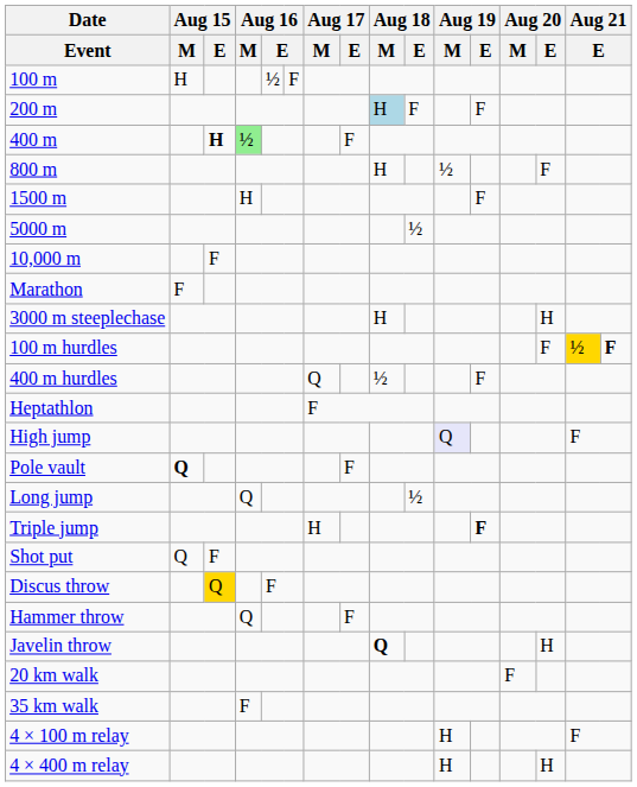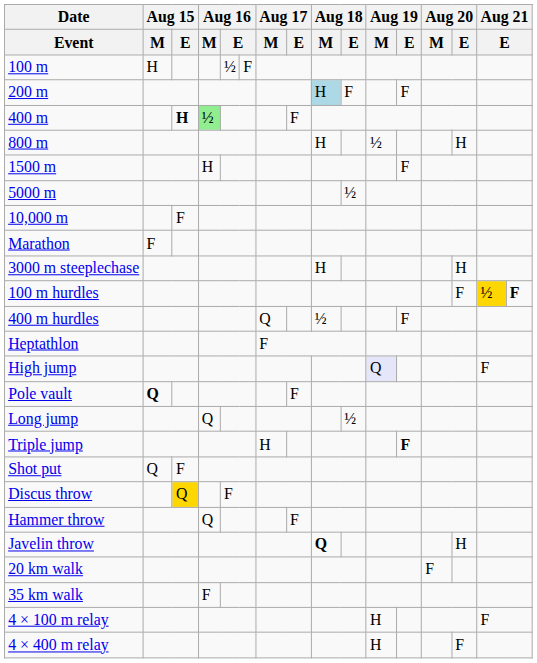800 m | Aug 20 / E: F -> H
4 × 400 m relay | Aug 20 / E: H -> F
